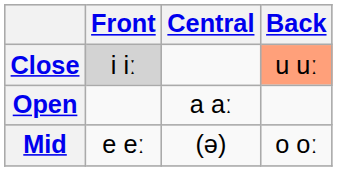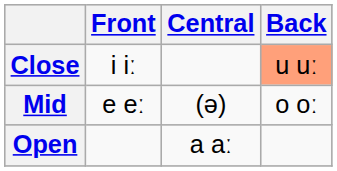Close | Front: lightgrey background -> no background
rows swapped: Mid <-> Open
